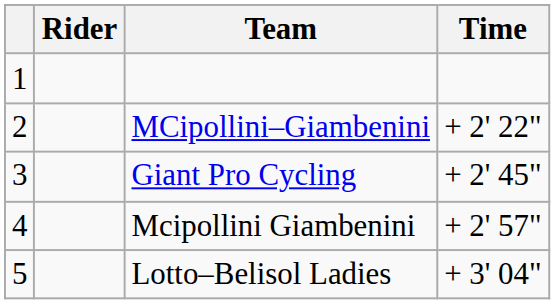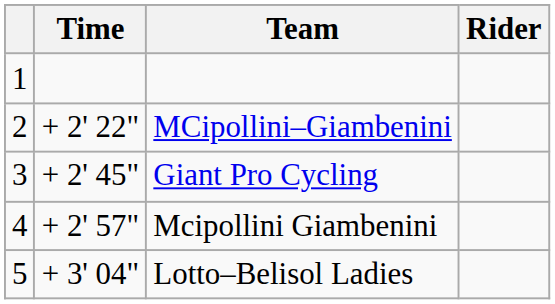columns swapped: Rider <-> Time
